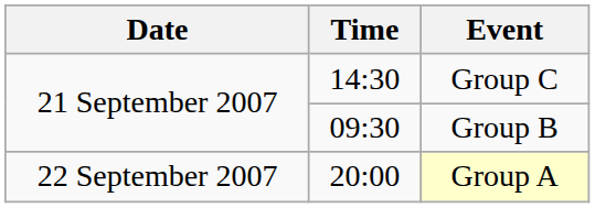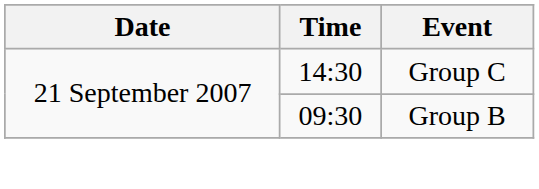- row: 22 September 2007 | 20:00 | Group A
